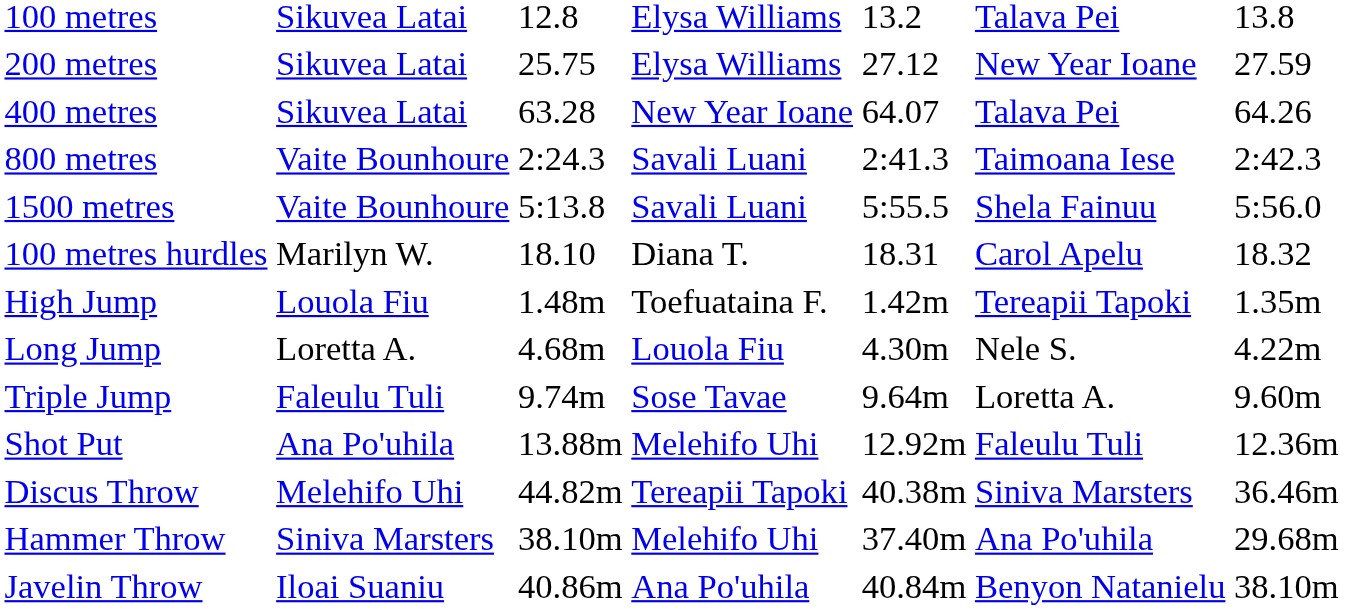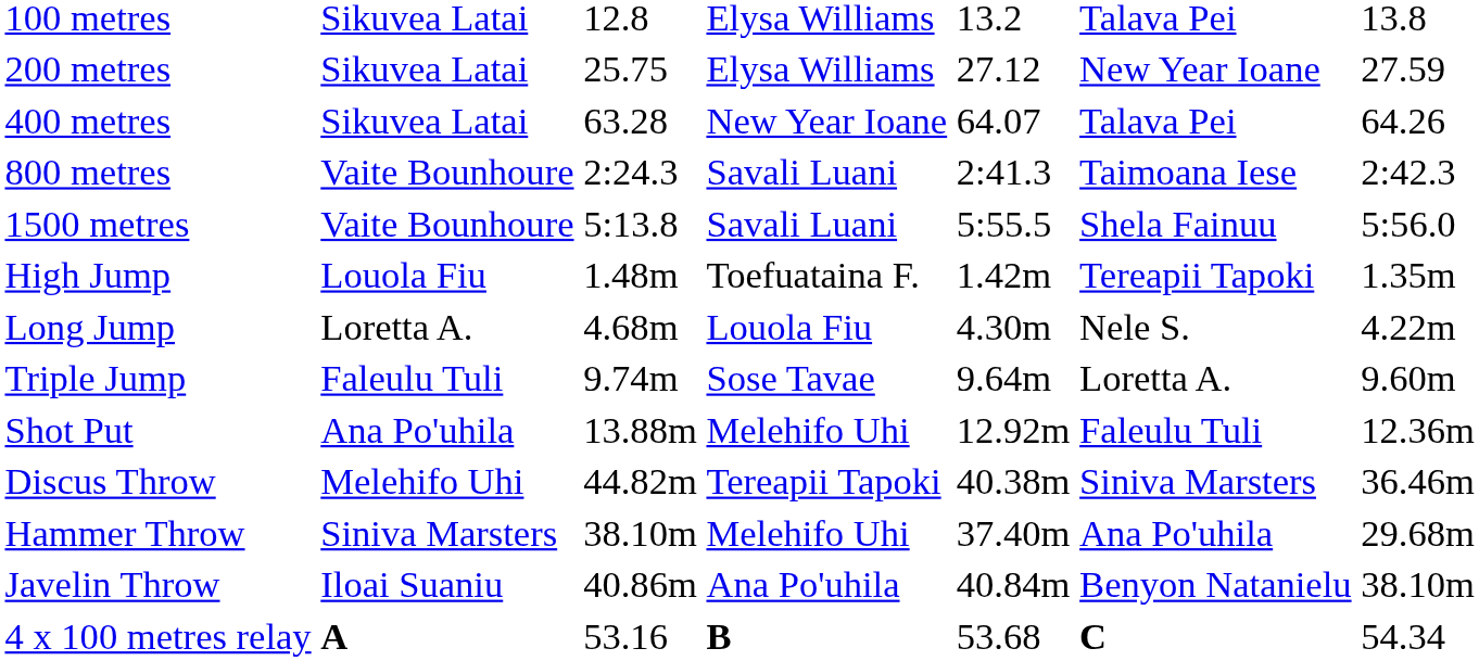- row: 100 metres hurdles | Marilyn W. | 18.10 | Diana T. | 18.31 | Carol Apelu | 18.32
+ row: 4 x 100 metres relay | A | 53.16 | B | 53.68 | C | 54.34
